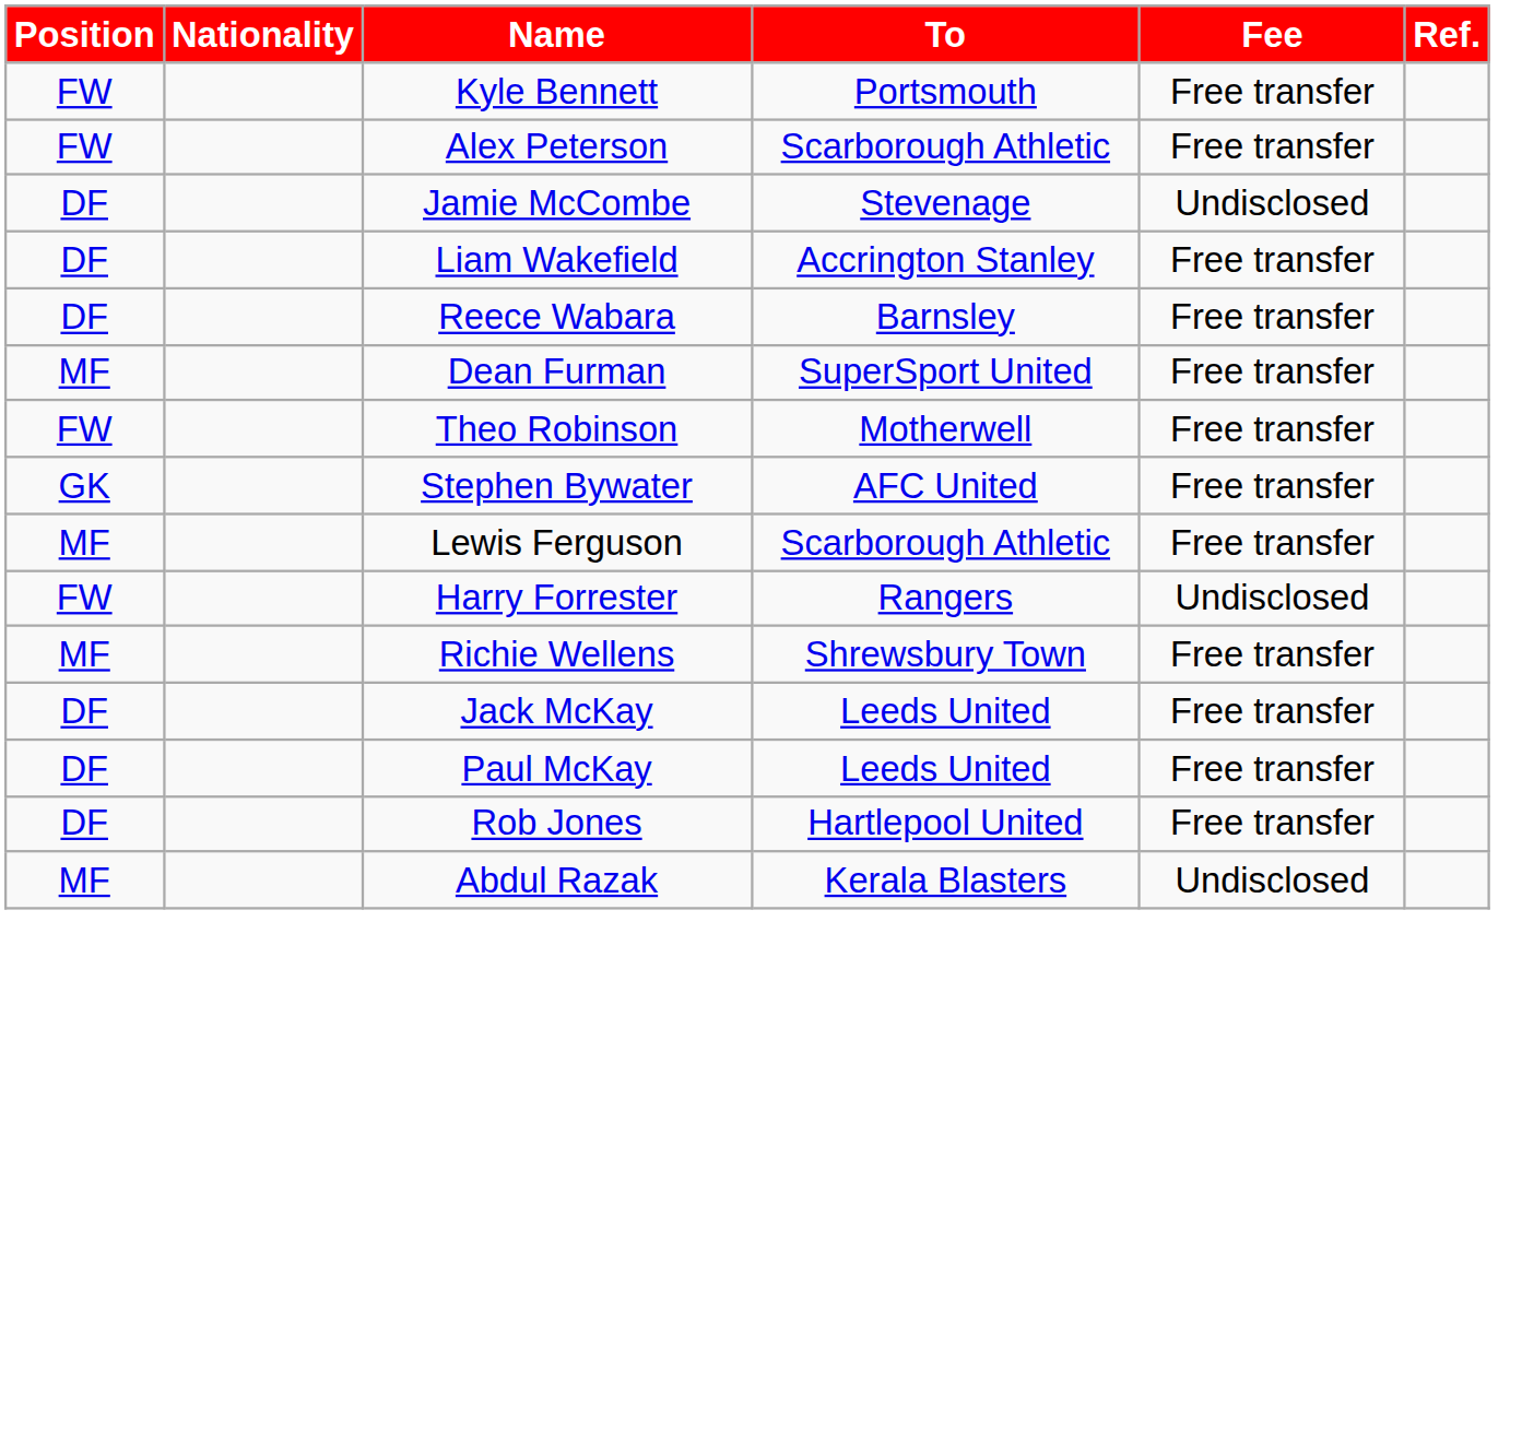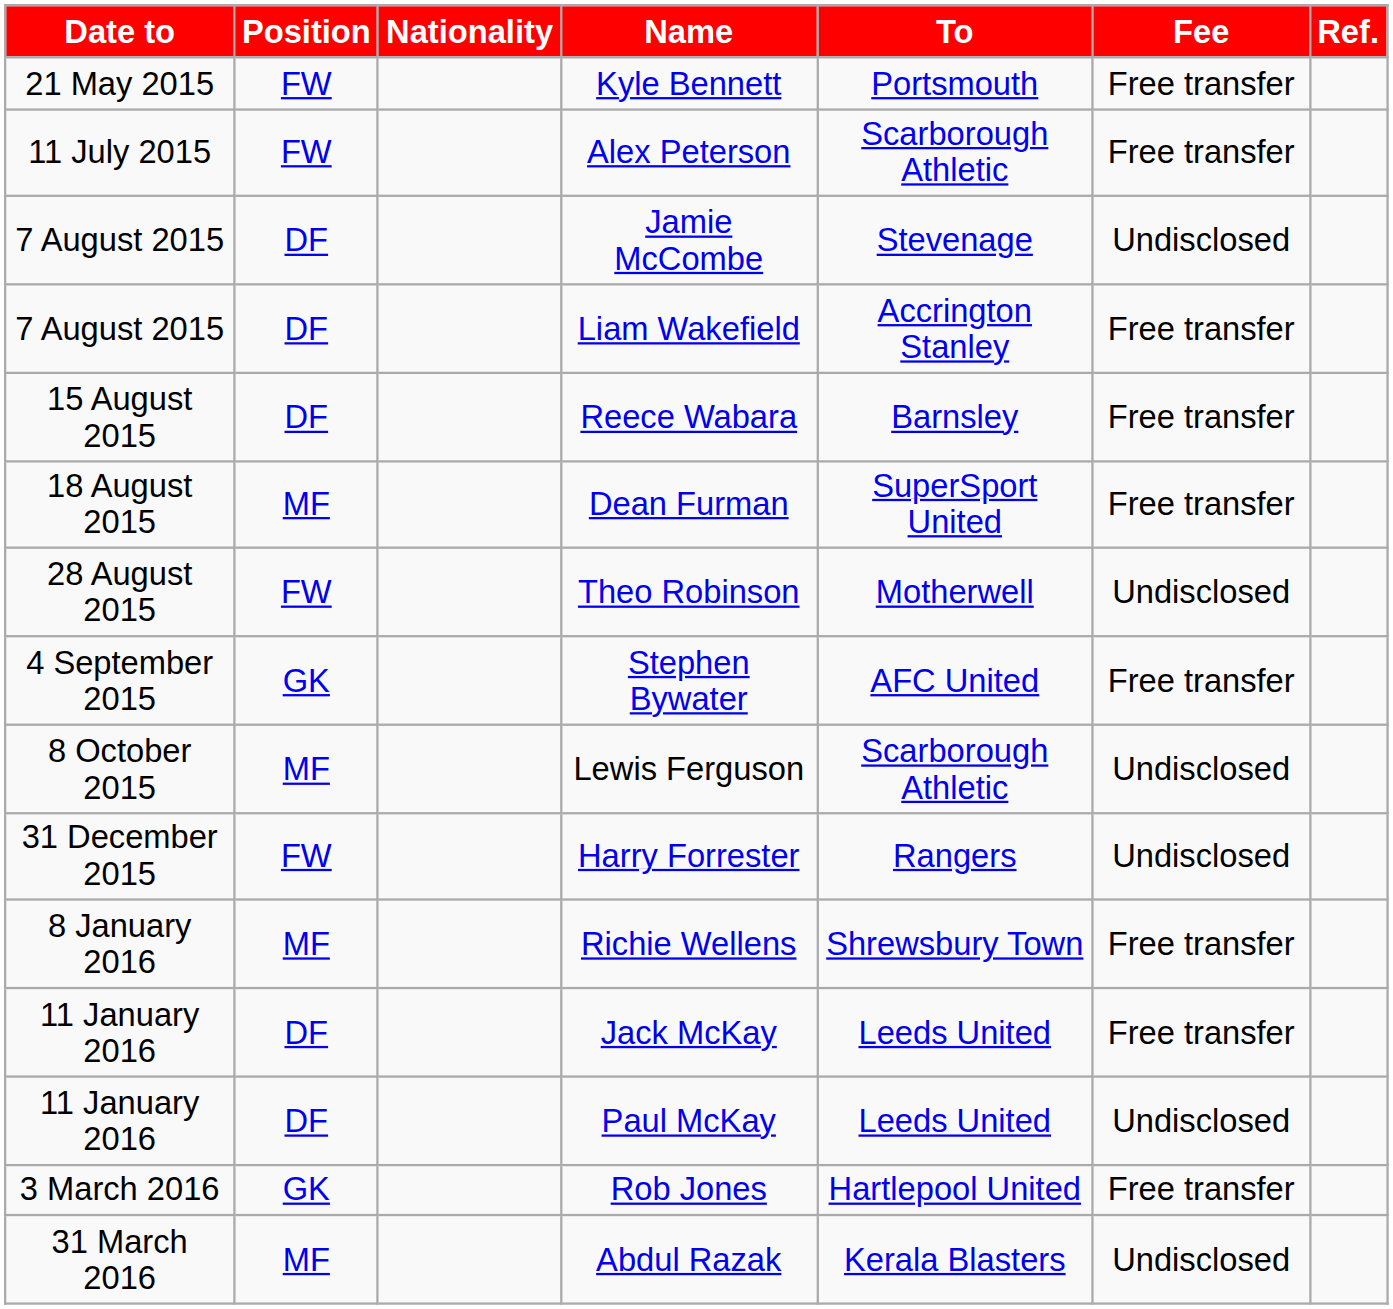+ column: Date to | 21 May 2015 | 11 July 2015 | 7 August 2015 | 7 August 2015 | 15 August 2015 | 18 August 2015 | 28 August 2015 | 4 September 2015 | 8 October 2015 | 31 December 2015 | 8 January 2016 | 11 January 2016 | 11 January 2016 | 3 March 2016 | 31 March 2016
Theo Robinson | Fee: Free transfer -> Undisclosed
Lewis Ferguson | Fee: Free transfer -> Undisclosed
Paul McKay | Fee: Free transfer -> Undisclosed
Rob Jones | Position: DF -> GK
